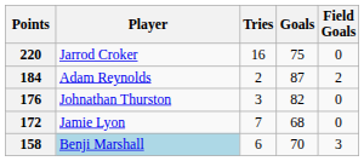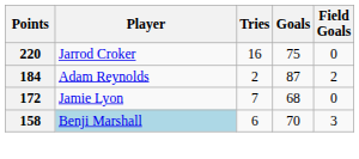- row: 176 | Johnathan Thurston | 3 | 82 | 0
